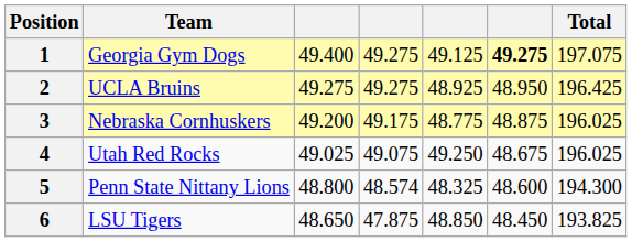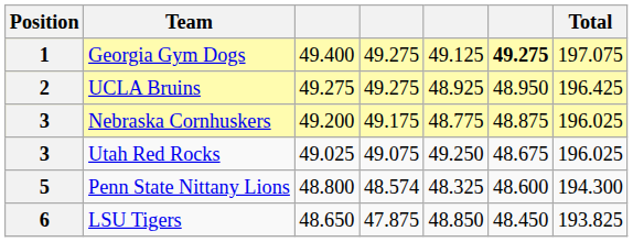Utah Red Rocks | Position: 4 -> 3
